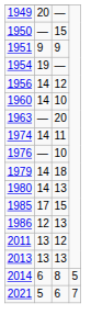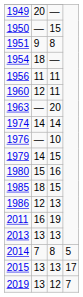1951 | column 3: 9 -> 8
1954 | column 2: 19 -> 18
1956 | column 2: 14 -> 11
1956 | column 3: 12 -> 11
1960 | column 2: 14 -> 12
1960 | column 3: 10 -> 11
1974 | column 3: 11 -> 14
1979 | column 3: 18 -> 15
1980 | column 2: 14 -> 15
1980 | column 3: 13 -> 16
1985 | column 2: 17 -> 18
2011 | column 2: 13 -> 16
2011 | column 3: 12 -> 19
2014 | column 2: 6 -> 7
+ row: 2015 | 13 | 13 | 17
+ row: 2019 | 13 | 12 | 7
- row: 2021 | 5 | 6 | 7
